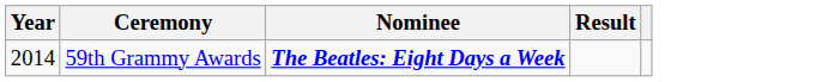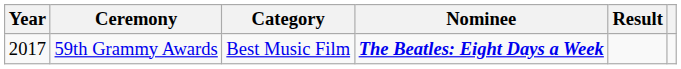+ column: Category | Best Music Film
59th Grammy Awards | Year: 2014 -> 2017
